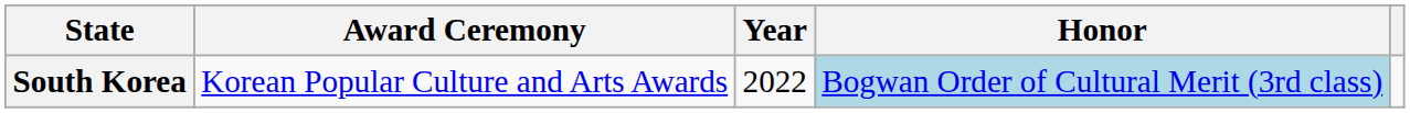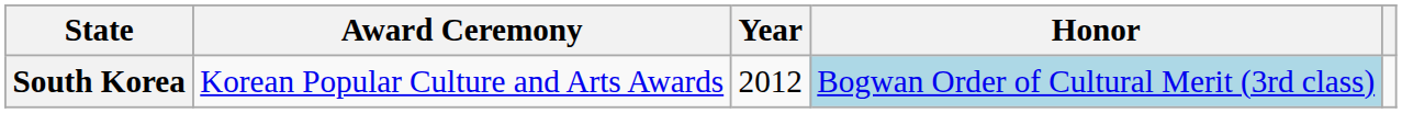South Korea | Year: 2022 -> 2012
